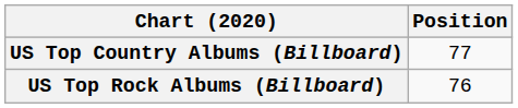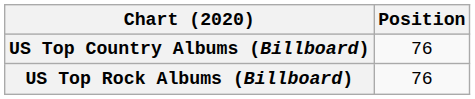US Top Country Albums (Billboard) | Position: 77 -> 76
